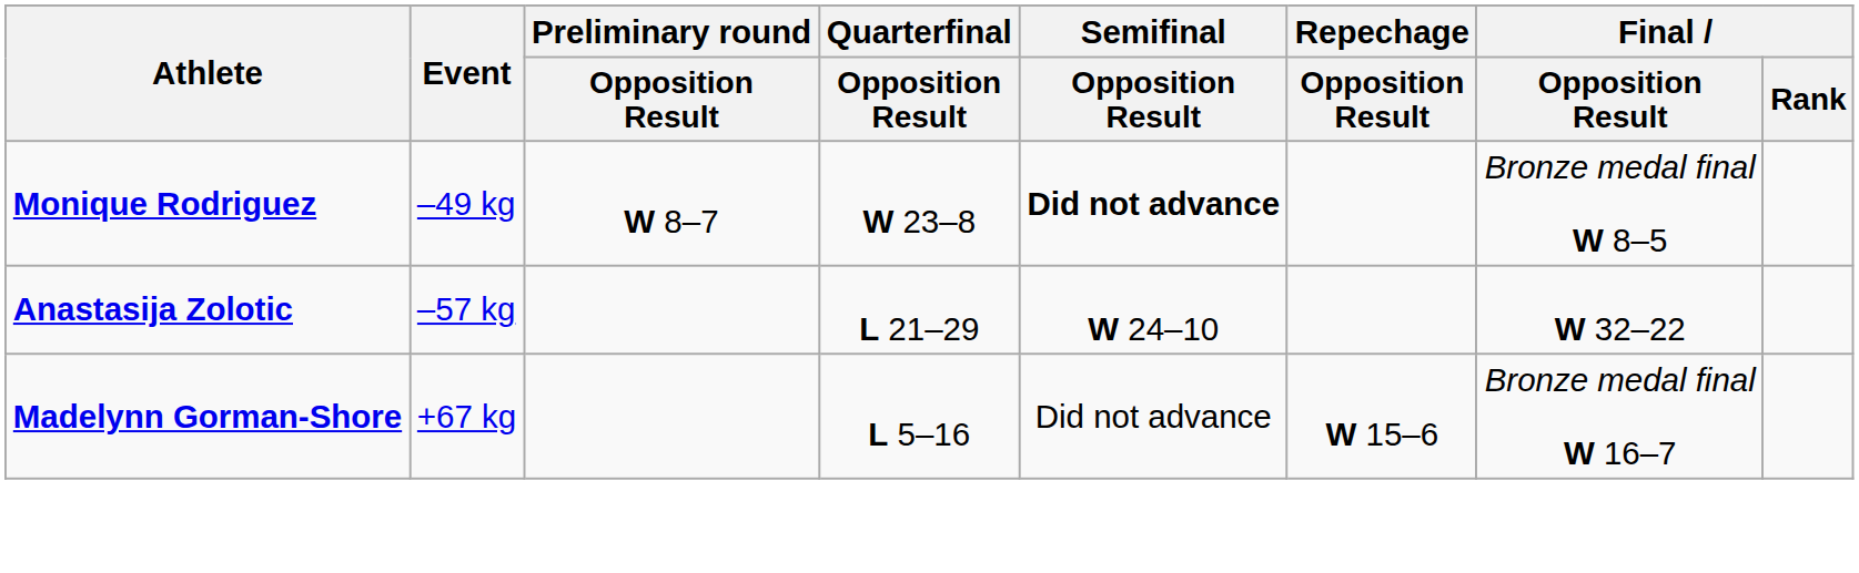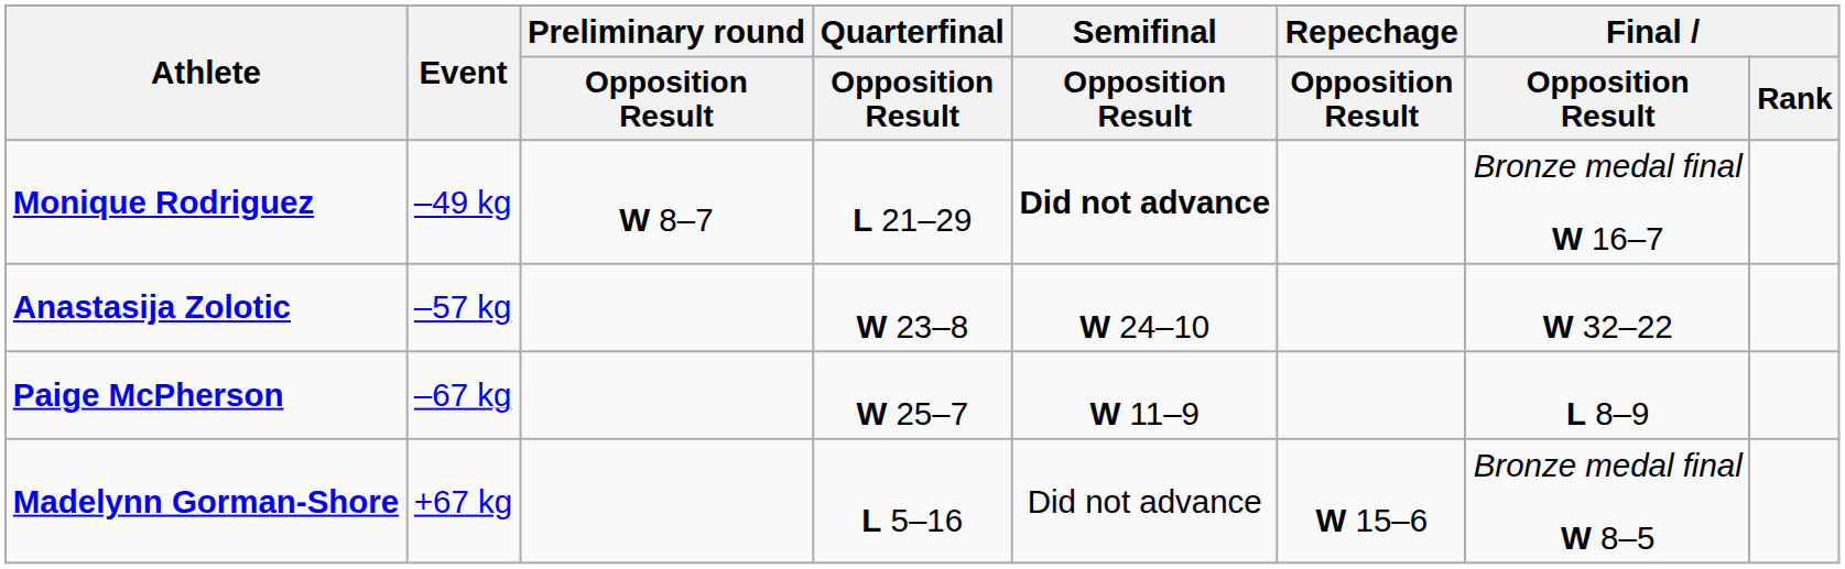Monique Rodriguez | Quarterfinal / Opposition Result: W 23–8 -> L 21–29
Monique Rodriguez | Final / Opposition Result: Bronze medal final W 8–5 -> Bronze medal final W 16–7
Anastasija Zolotic | Quarterfinal / Opposition Result: L 21–29 -> W 23–8
+ row: Paige McPherson | –67 kg | W 25–7 | W 11–9 | L 8–9
Madelynn Gorman-Shore | Final / Opposition Result: Bronze medal final W 16–7 -> Bronze medal final W 8–5
